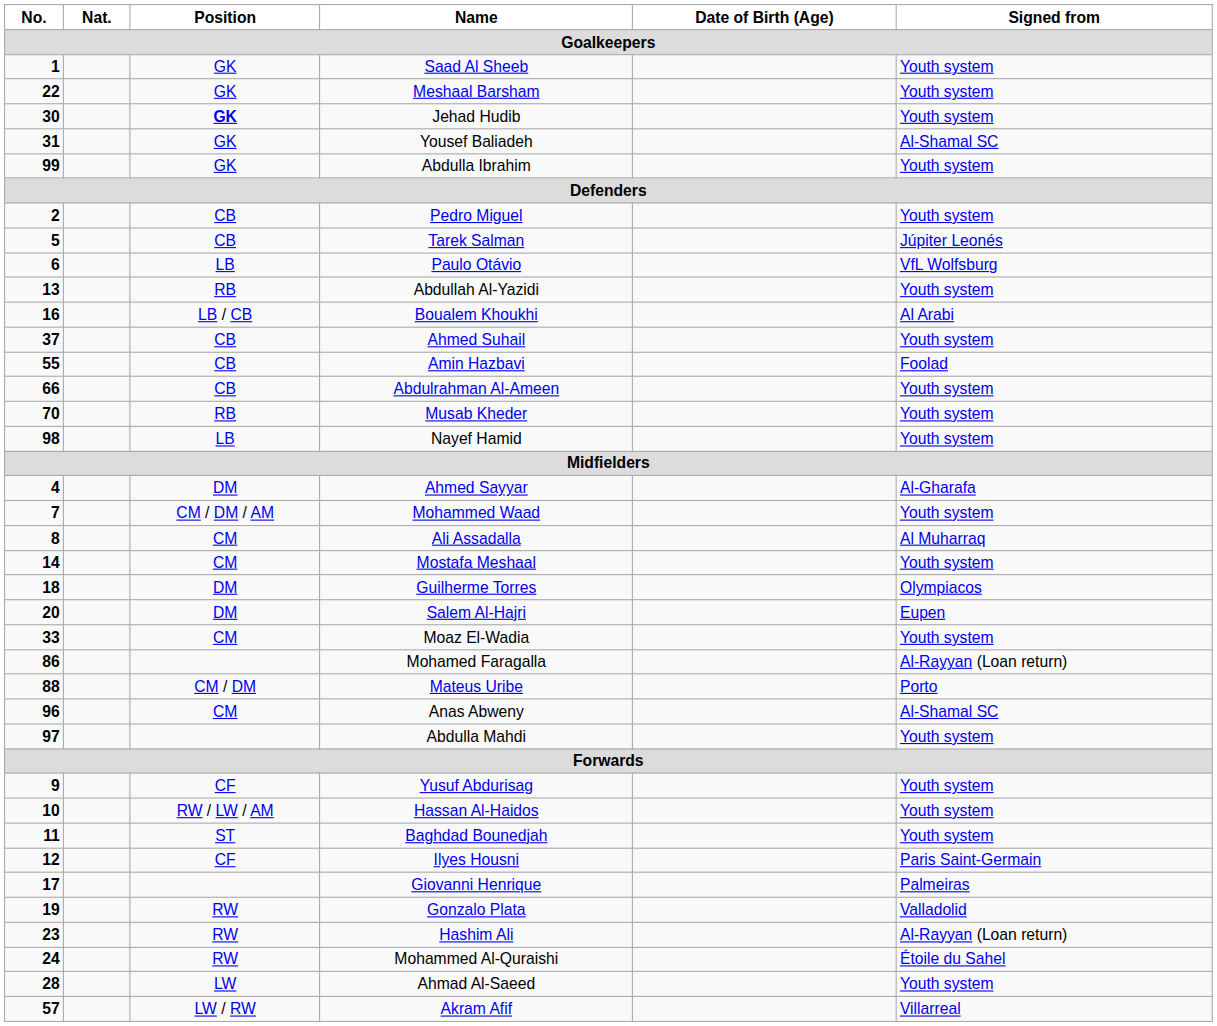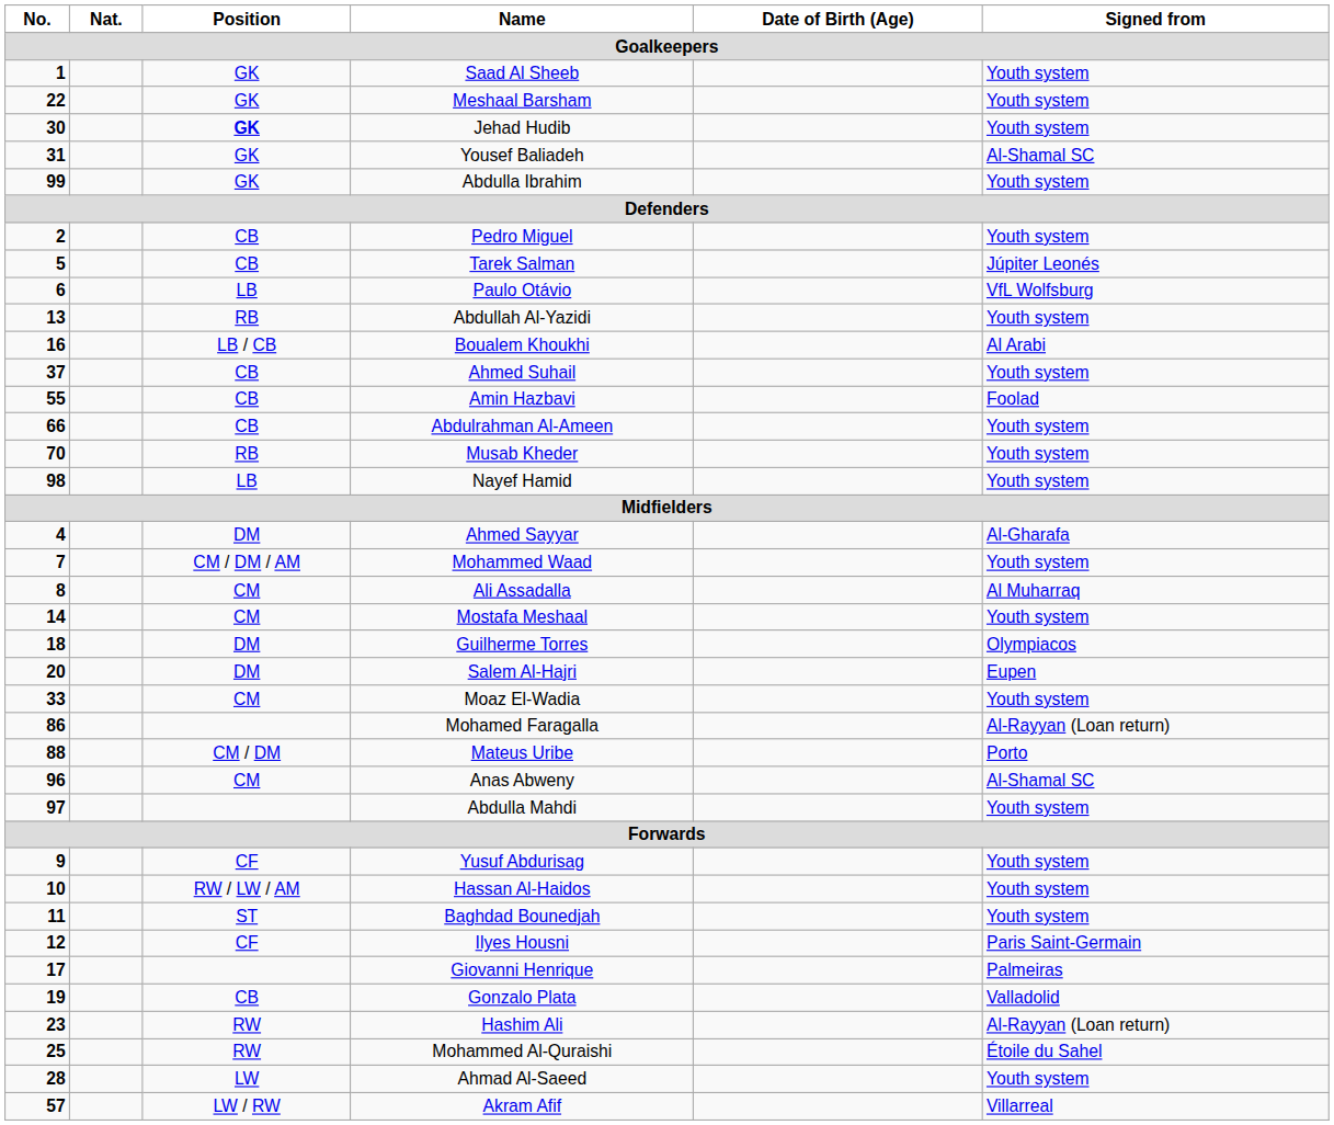Gonzalo Plata | Position: RW -> CB
Mohammed Al-Quraishi | No.: 24 -> 25
